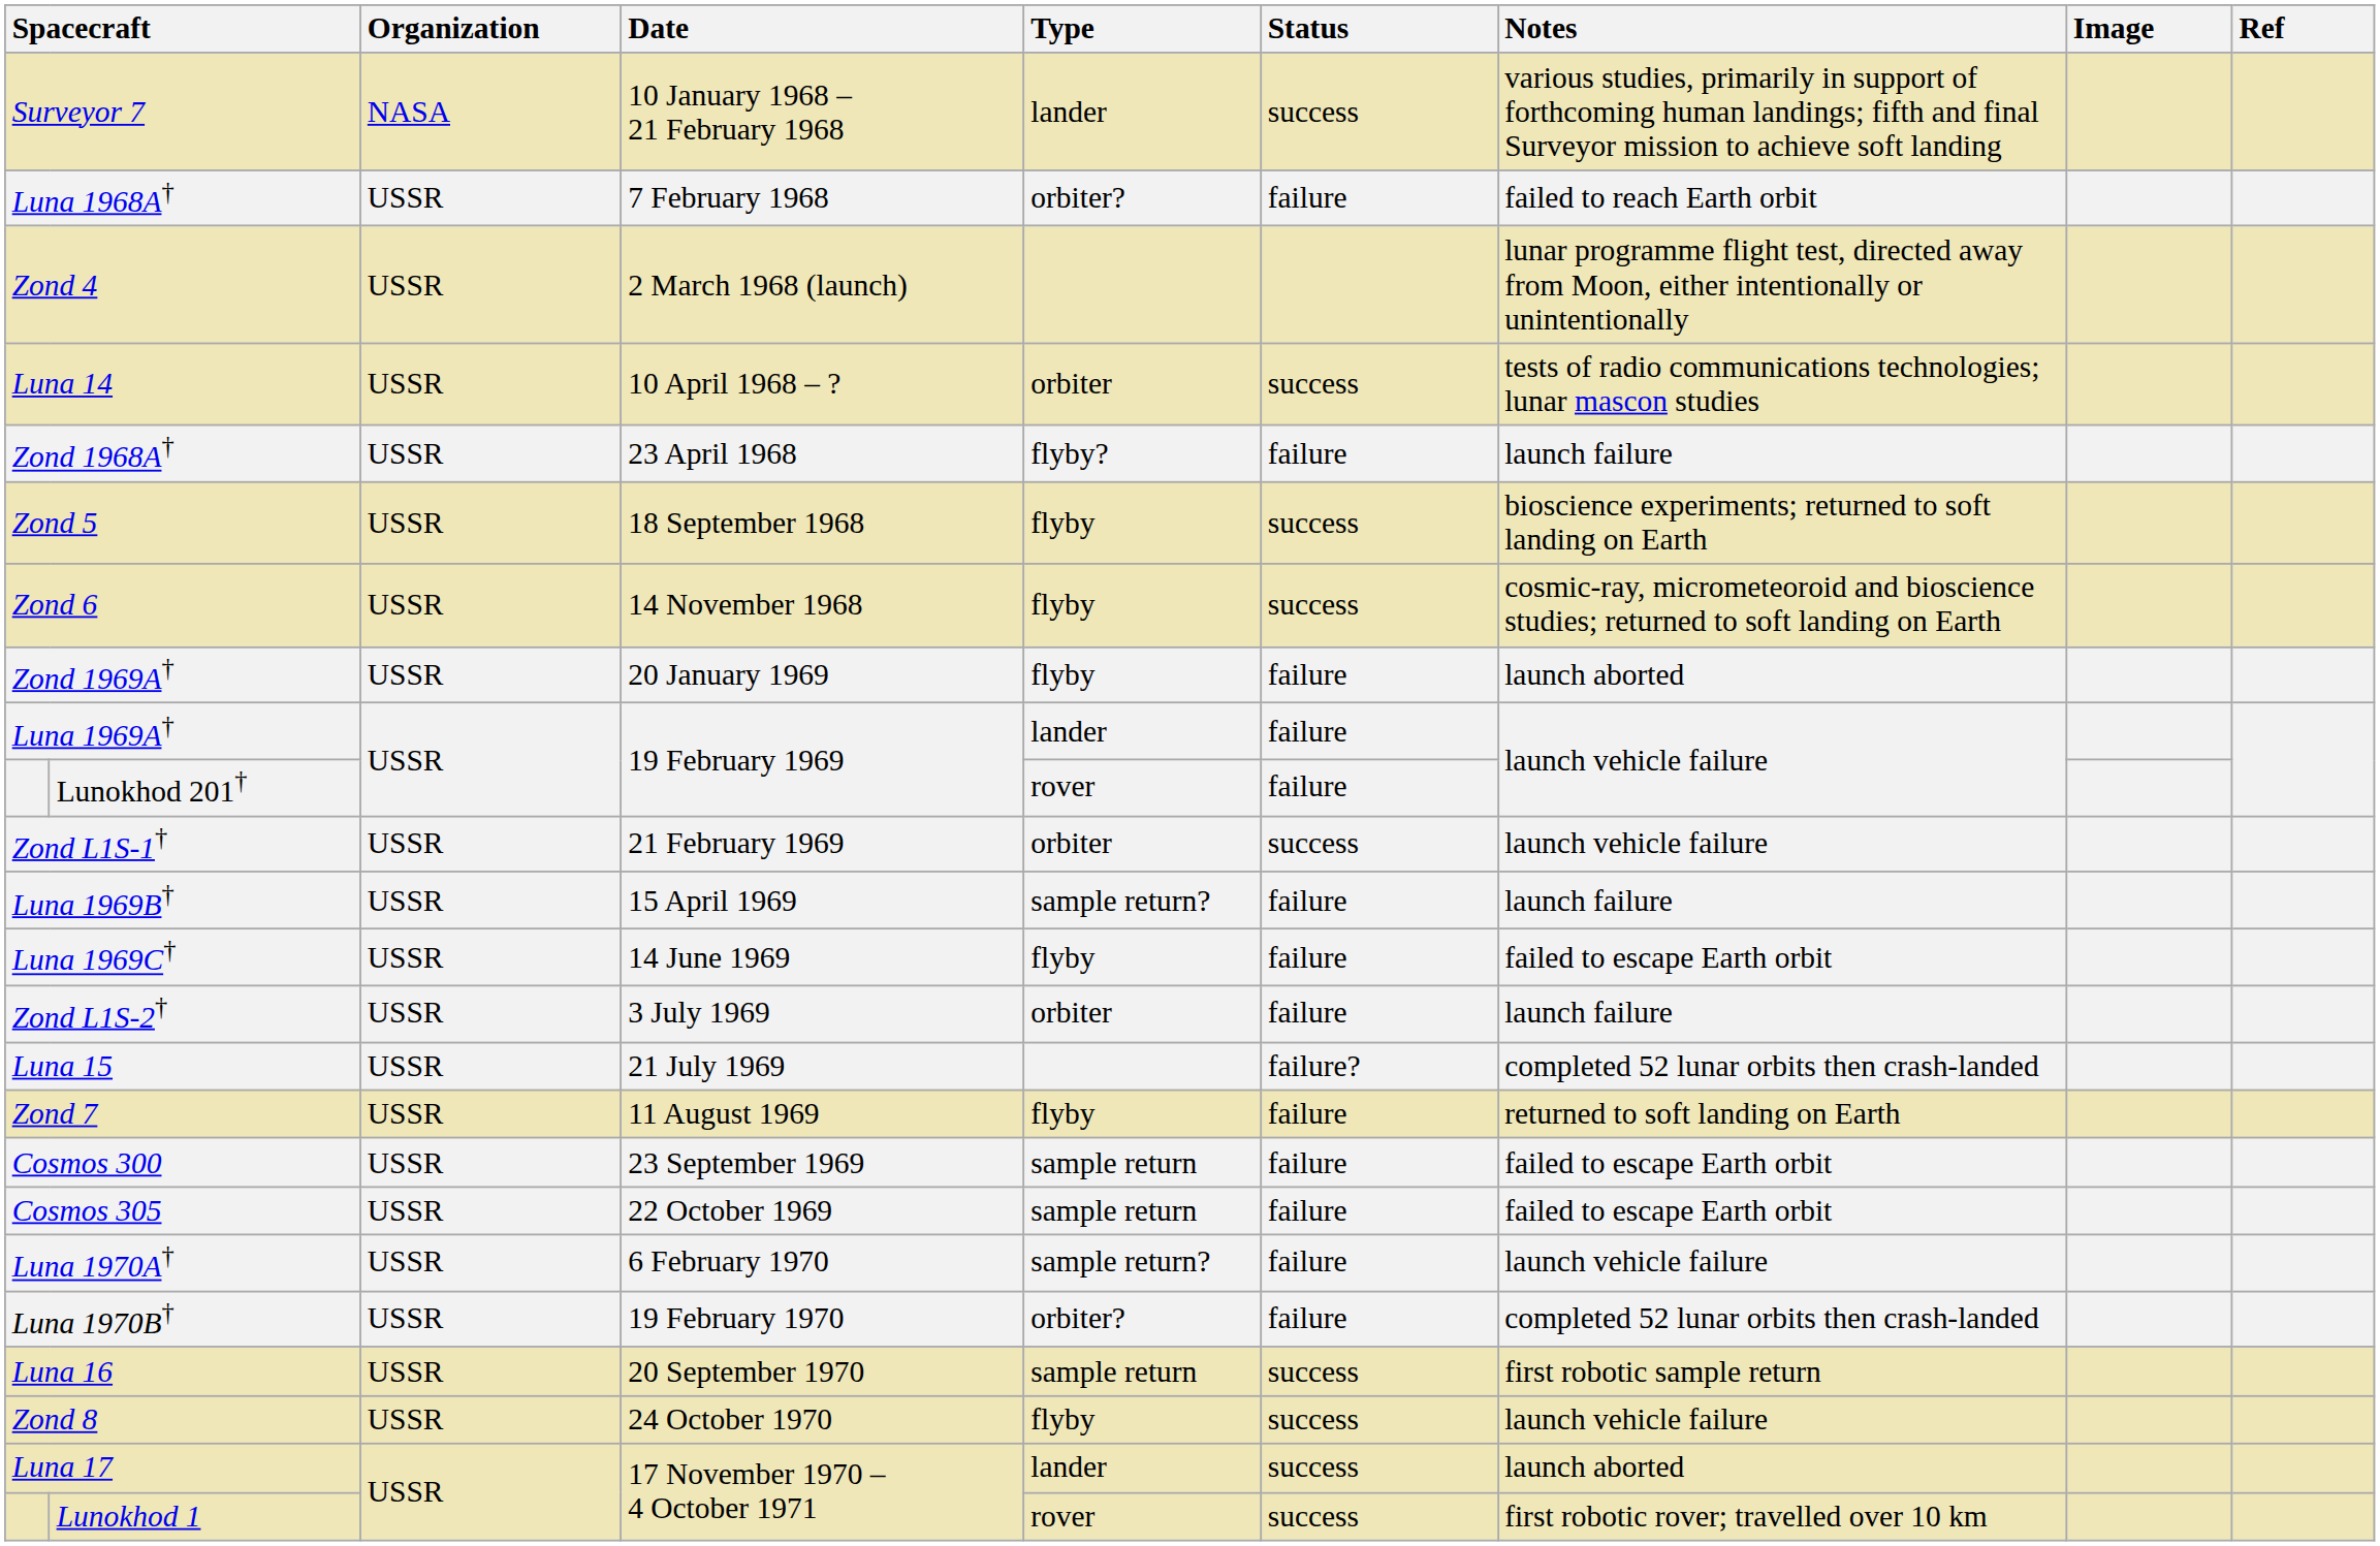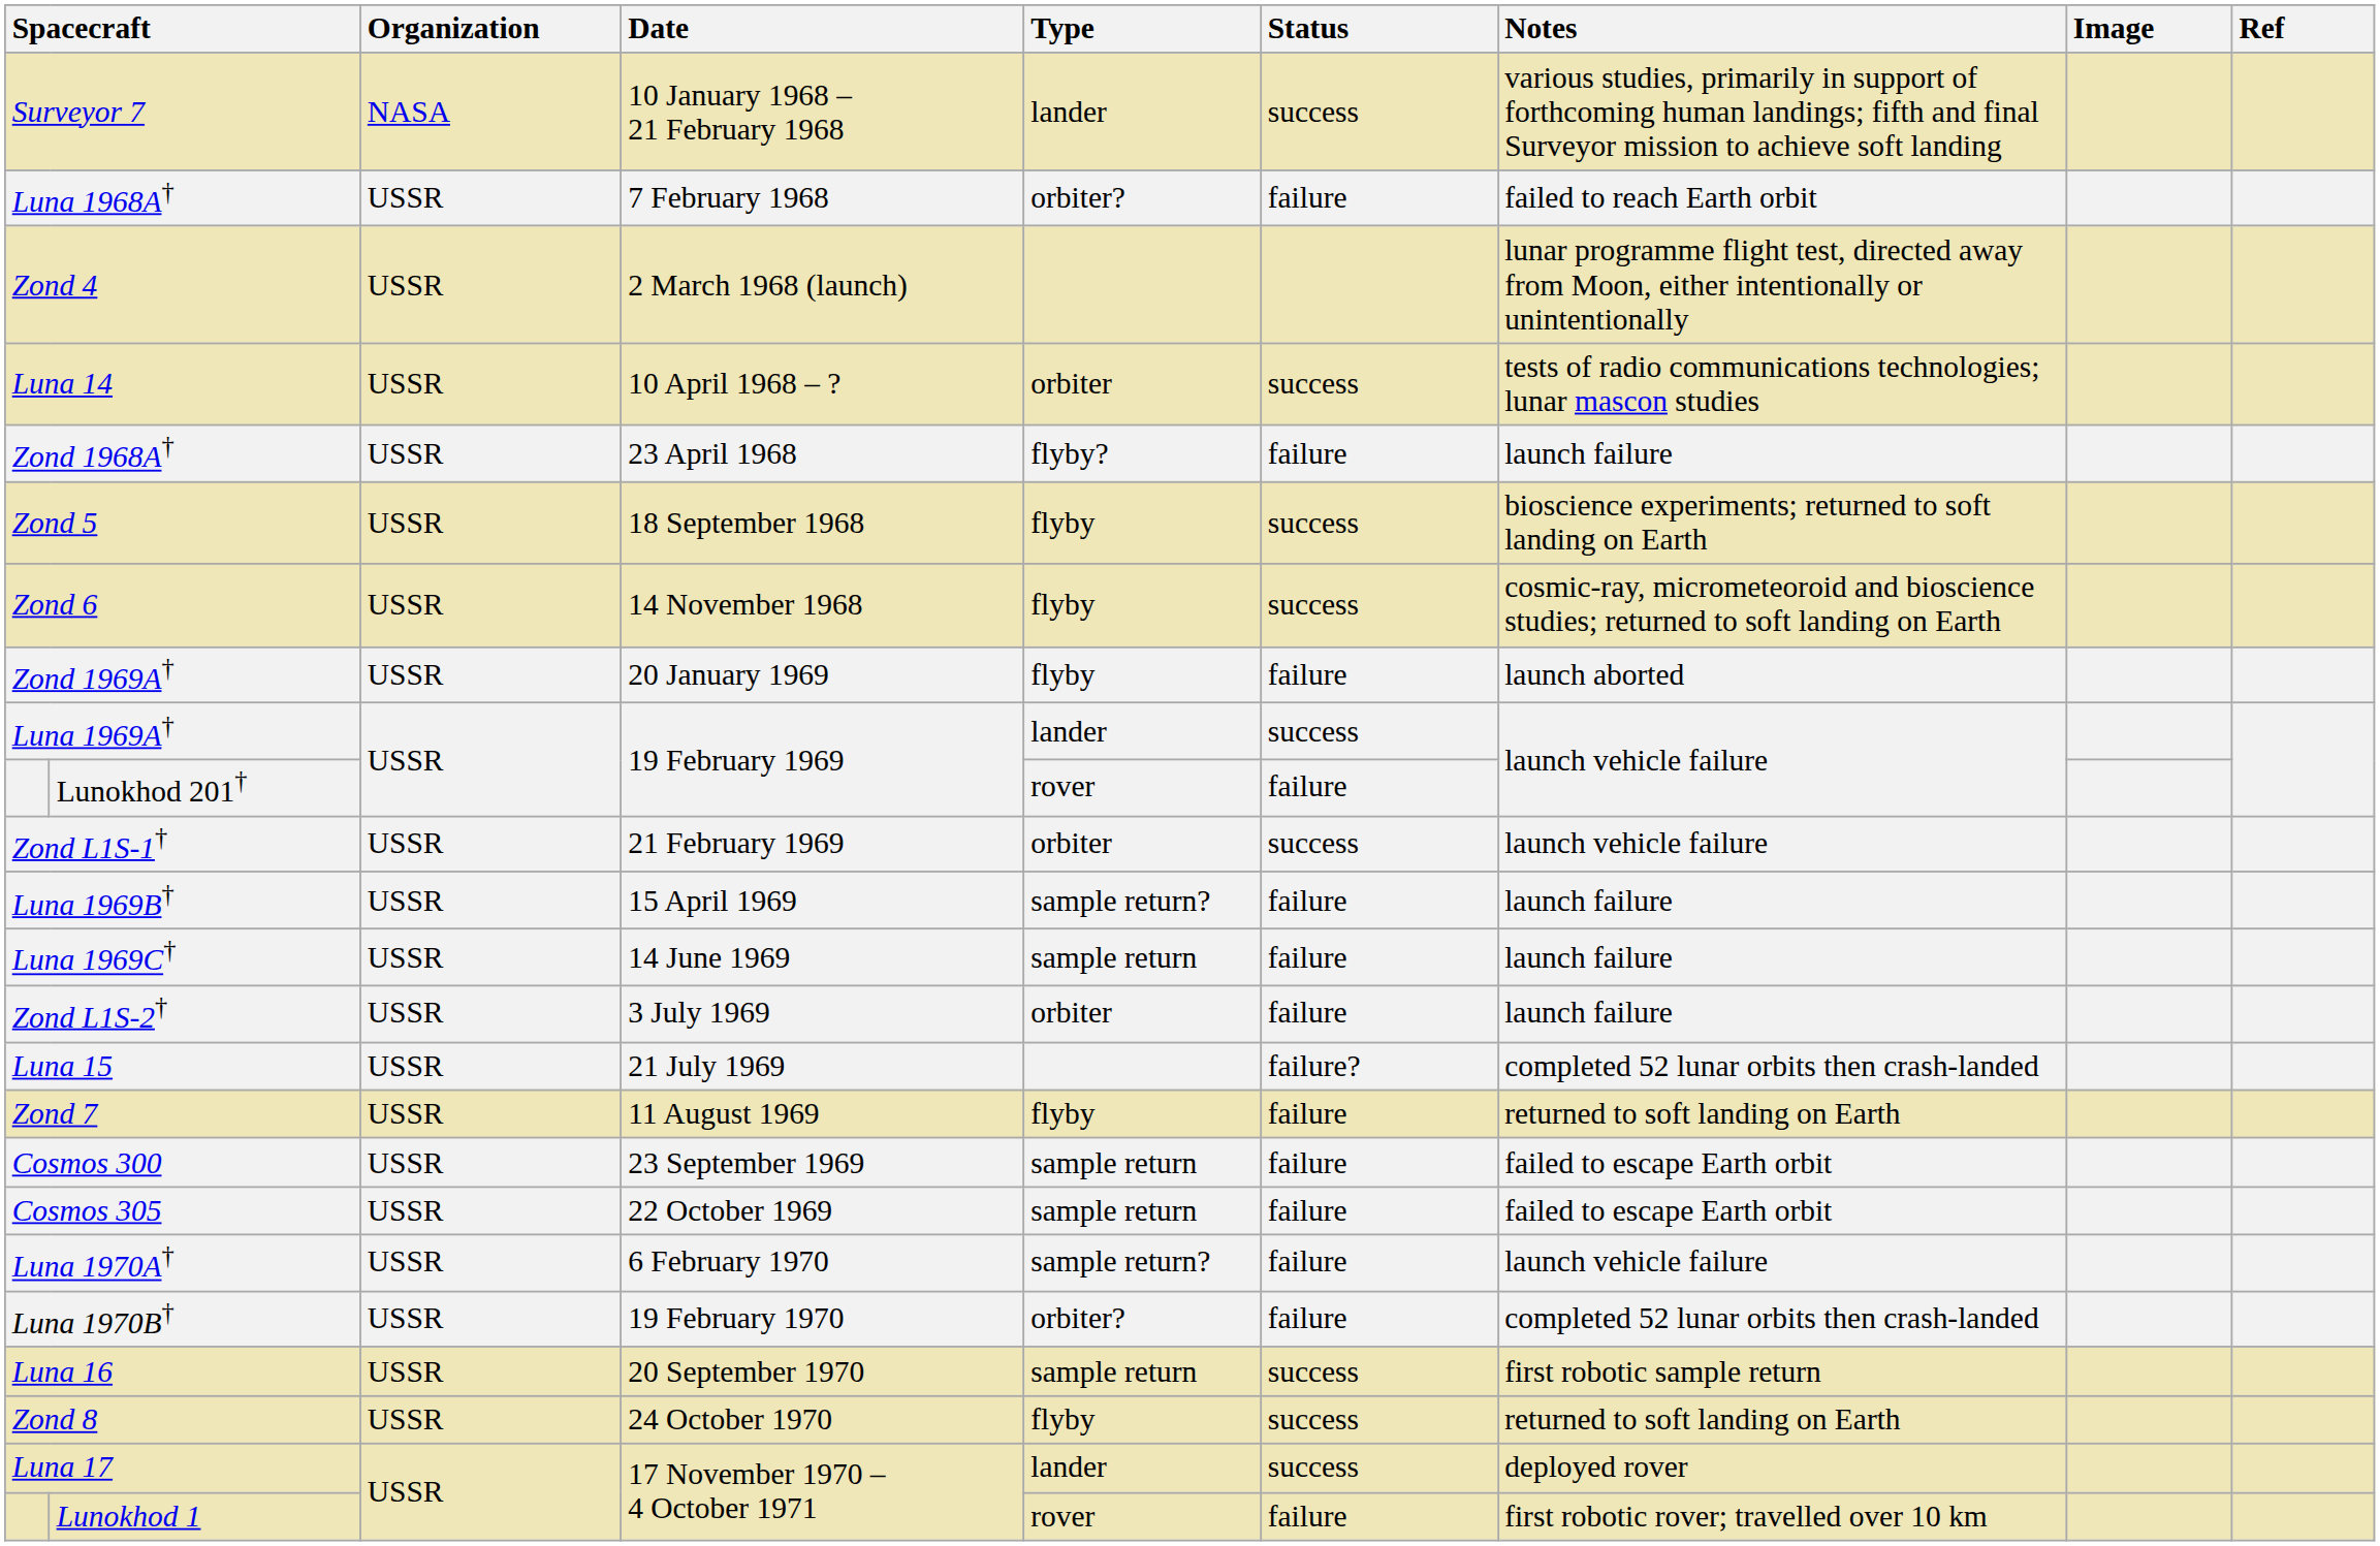Luna 1969A† | Status: failure -> success
Luna 1969C† | Type: flyby -> sample return
Luna 1969C† | Notes: failed to escape Earth orbit -> launch failure
Zond 8 | Notes: launch vehicle failure -> returned to soft landing on Earth
Luna 17 | Notes: launch aborted -> deployed rover
Lunokhod 1 | Status: success -> failure
